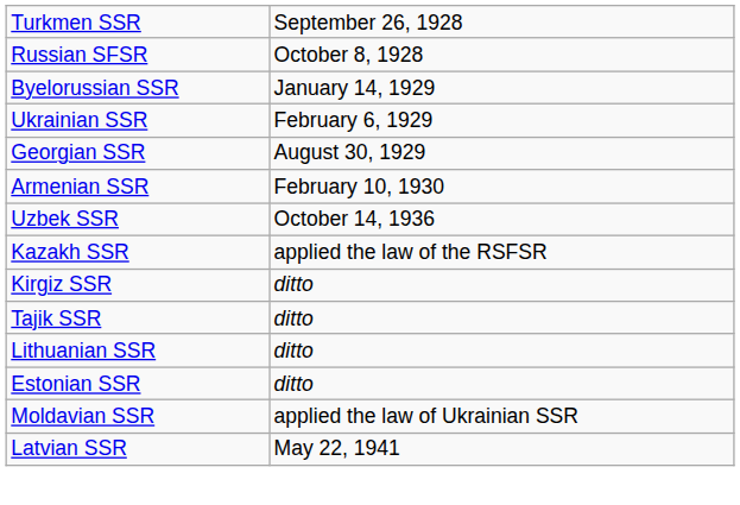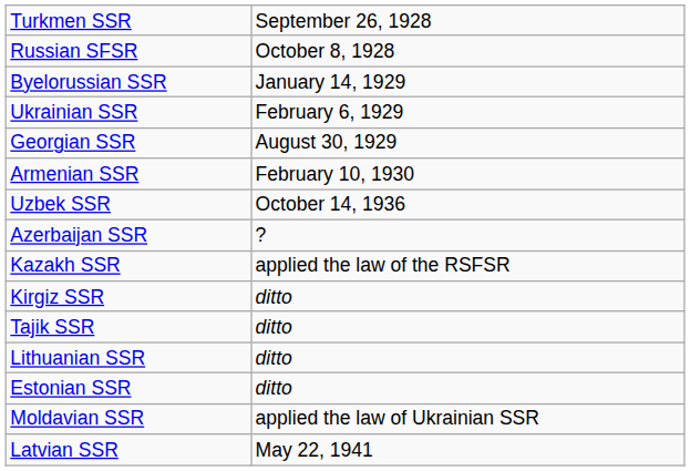+ row: Azerbaijan SSR | ?
